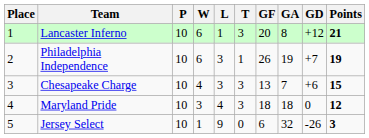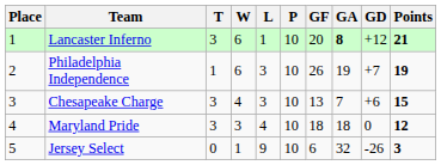columns swapped: P <-> T
Lancaster Inferno | GA: normal -> bold
